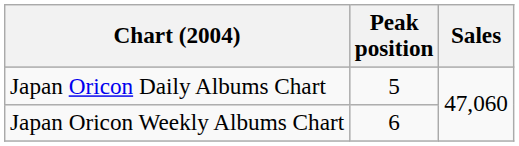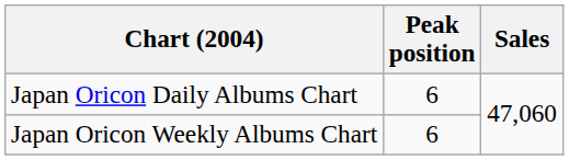Japan Oricon Daily Albums Chart | Peak position: 5 -> 6
